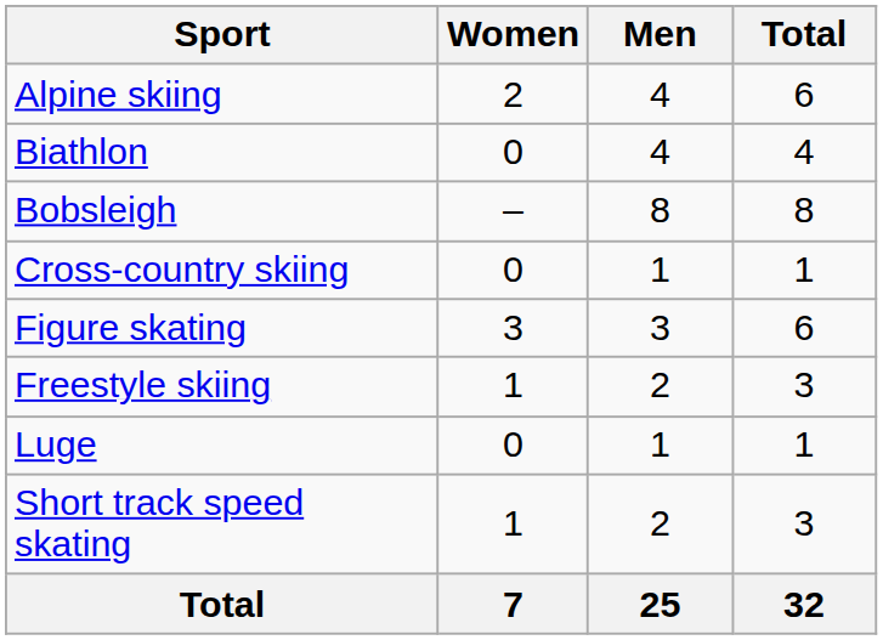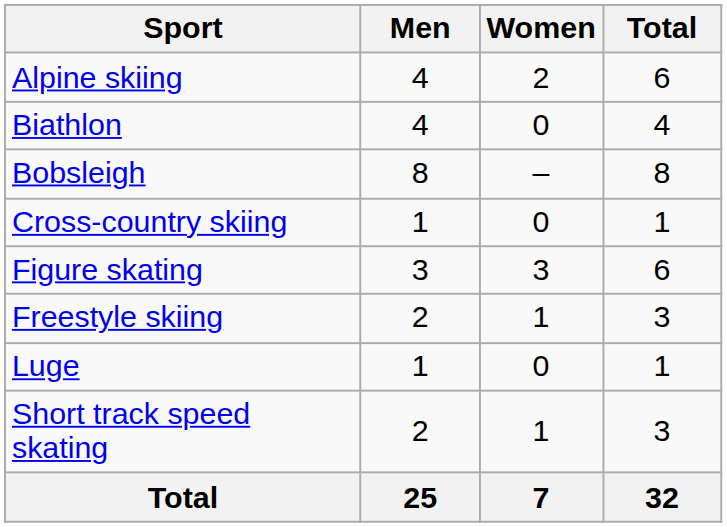columns swapped: Men <-> Women
